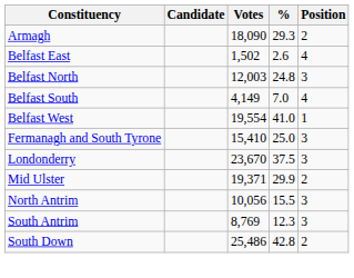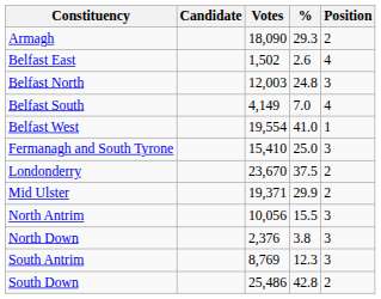Londonderry | Position: 3 -> 2
+ row: North Down | 2,376 | 3.8 | 3
